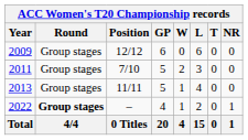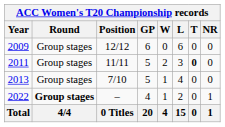2011 | Position: 7/10 -> 11/11
2011 | T: normal -> bold
2013 | Position: 11/11 -> 7/10
